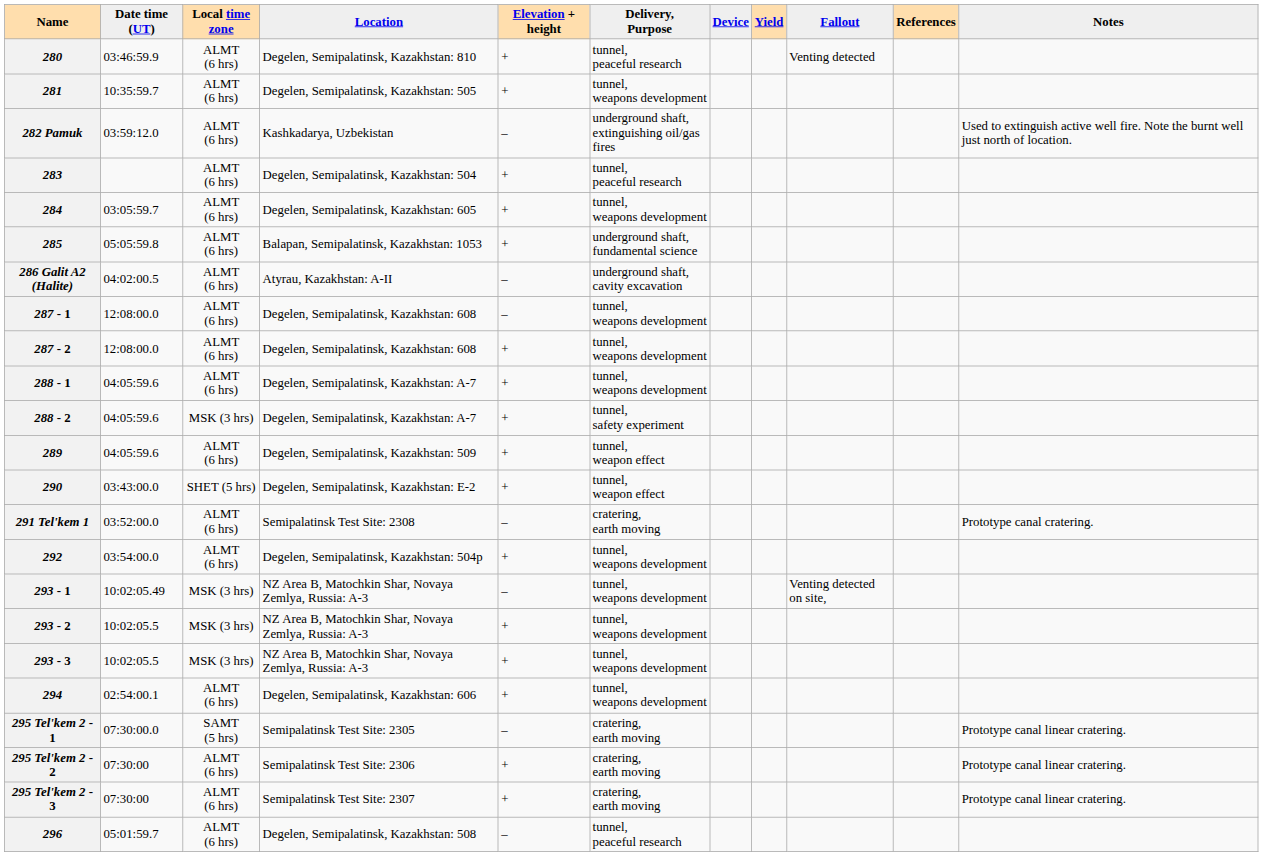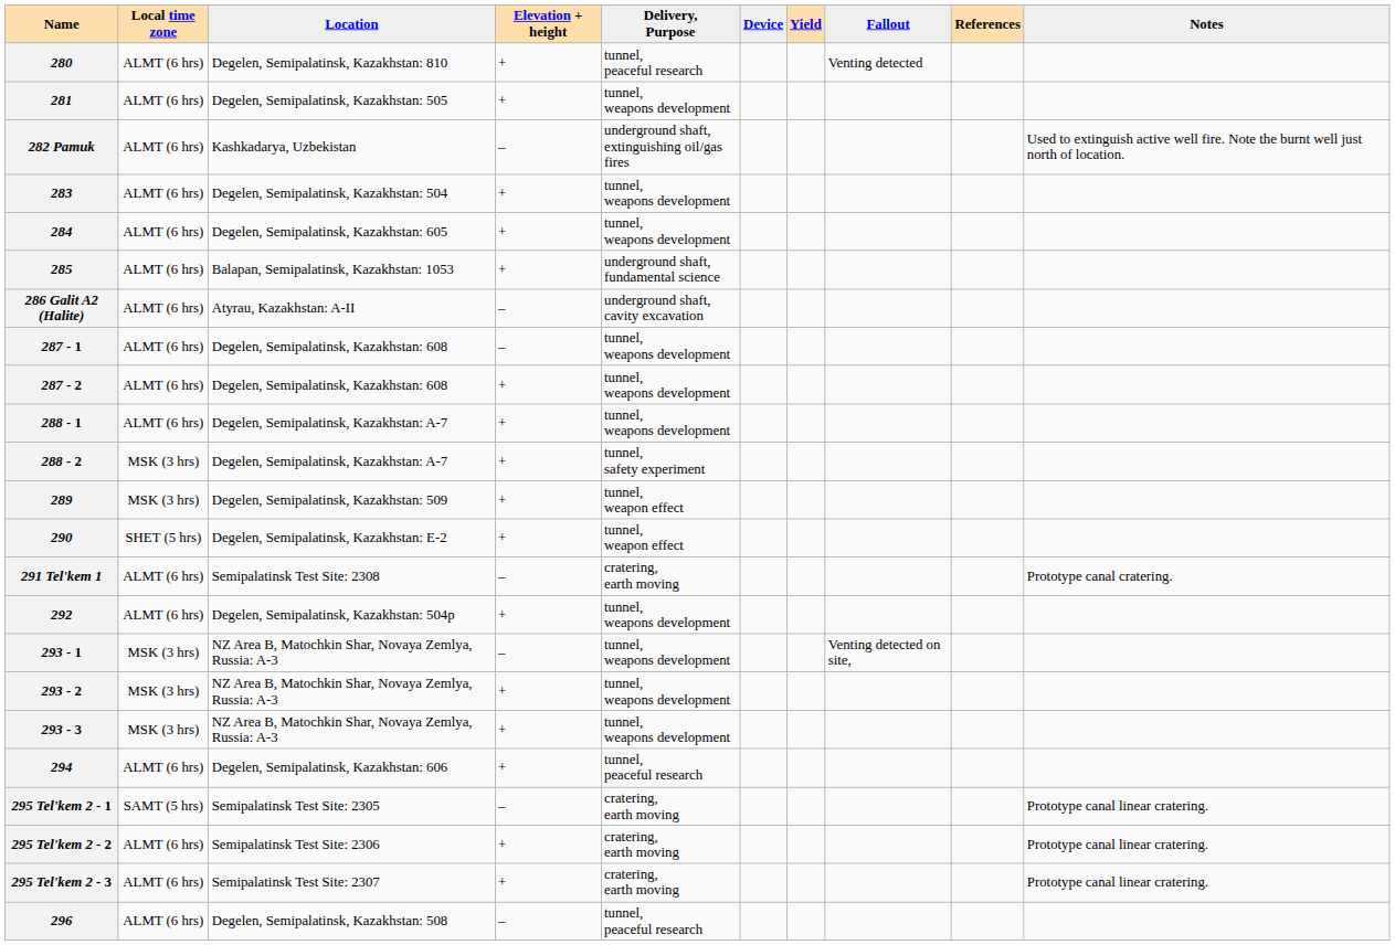- column: Date time (UT) | 03:46:59.9 | 10:35:59.7 | 03:59:12.0 | 03:05:59.7 | 05:05:59.8 | 04:02:00.5 | 12:08:00.0 | 12:08:00.0 | 04:05:59.6 | 04:05:59.6 | 04:05:59.6 | 03:43:00.0 | 03:52:00.0 | 03:54:00.0 | 10:02:05.49 | 10:02:05.5 | 10:02:05.5 | 02:54:00.1 | 07:30:00.0 | 07:30:00 | 07:30:00 | 05:01:59.7
283 | Delivery, Purpose: tunnel, peaceful research -> tunnel, weapons development
289 | Local time zone: ALMT (6 hrs) -> MSK (3 hrs)
294 | Delivery, Purpose: tunnel, weapons development -> tunnel, peaceful research
